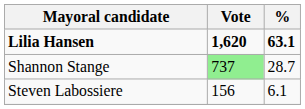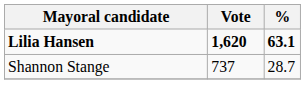Shannon Stange | Vote: lightgreen background -> no background
- row: Steven Labossiere | 156 | 6.1
